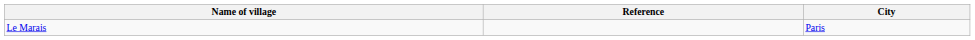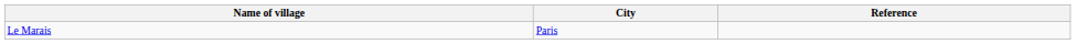columns swapped: City <-> Reference
